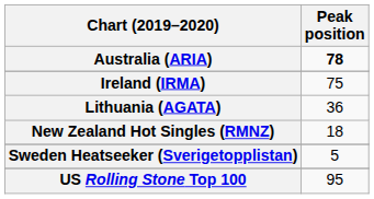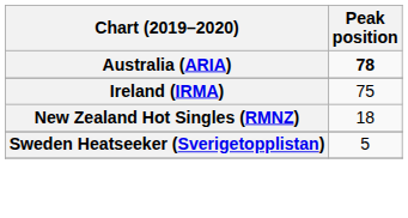- row: Lithuania (AGATA) | 36
- row: US Rolling Stone Top 100 | 95
